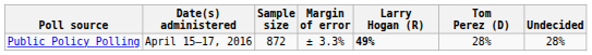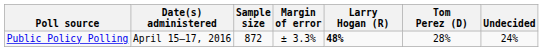Public Policy Polling | Larry Hogan (R): 49% -> 48%
Public Policy Polling | Undecided: 28% -> 24%
